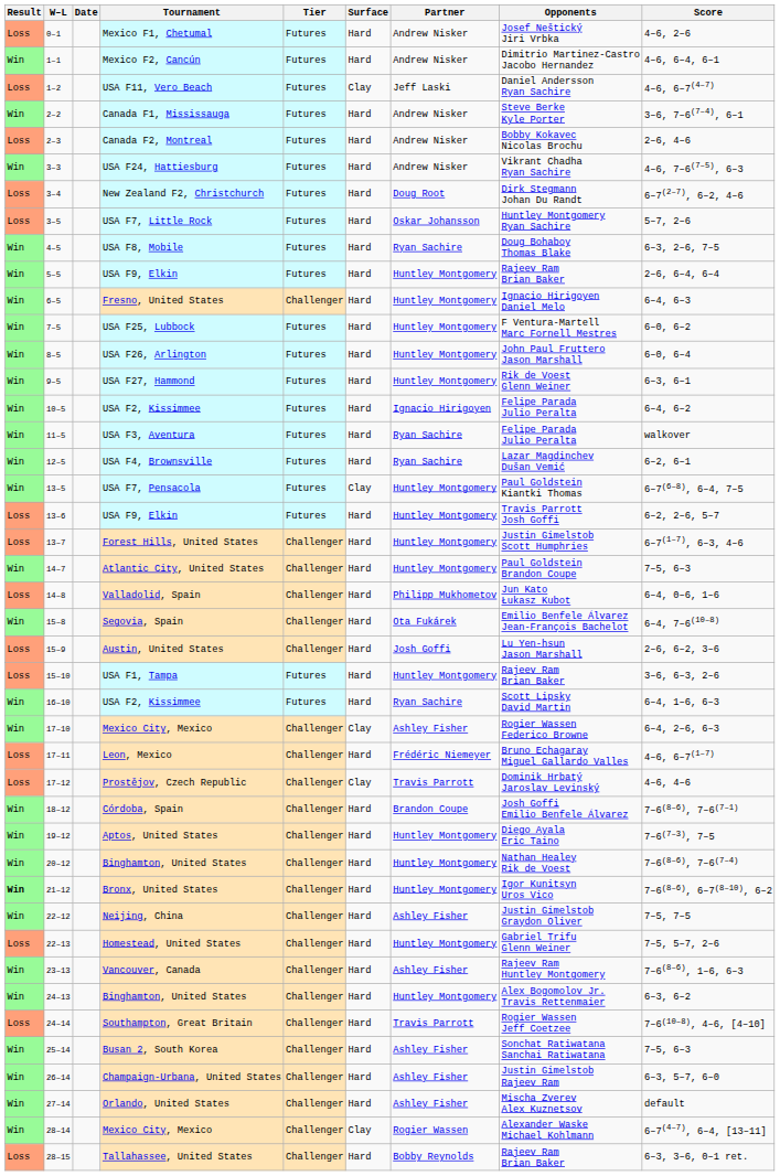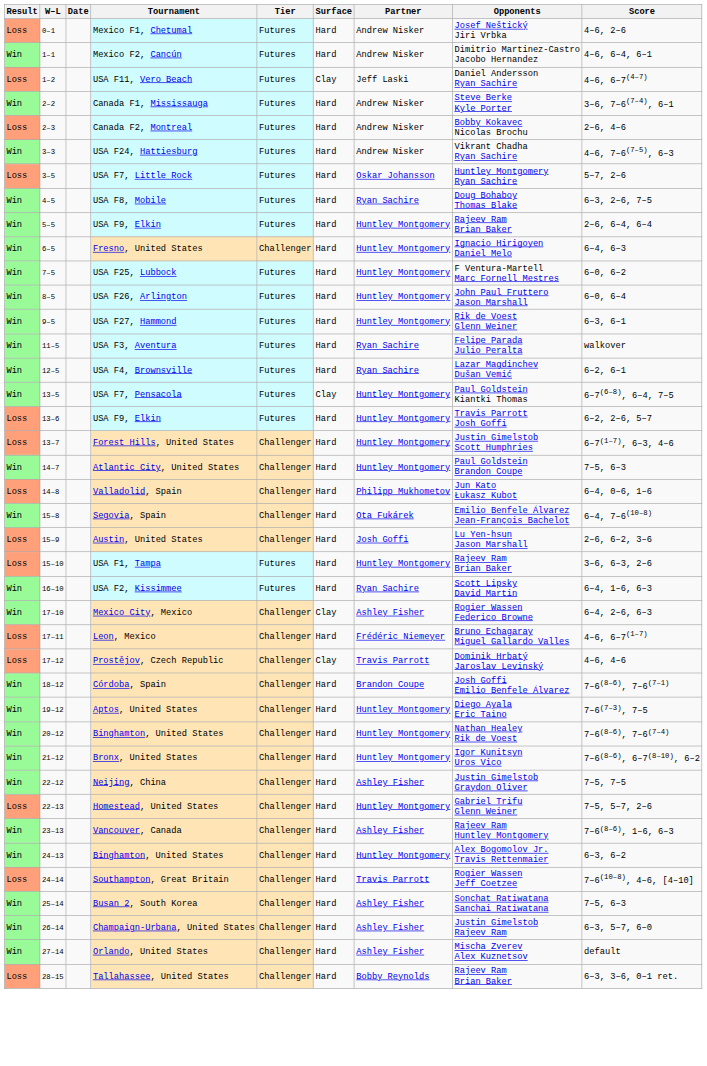- row: Loss | 3–4 | New Zealand F2, Christchurch | Futures | Hard | Doug Root | Dirk Stegmann Johan Du Randt | 6–7(2–7), 6–2, 4–6
- row: Win | 10–5 | USA F2, Kissimmee | Futures | Hard | Ignacio Hirigoyen | Felipe Parada Julio Peralta | 6–4, 6–2
Bronx, United States | Result: bold -> normal
- row: Win | 28–14 | Mexico City, Mexico | Challenger | Clay | Rogier Wassen | Alexander Waske Michael Kohlmann | 6–7(4–7), 6–4, [13–11]
